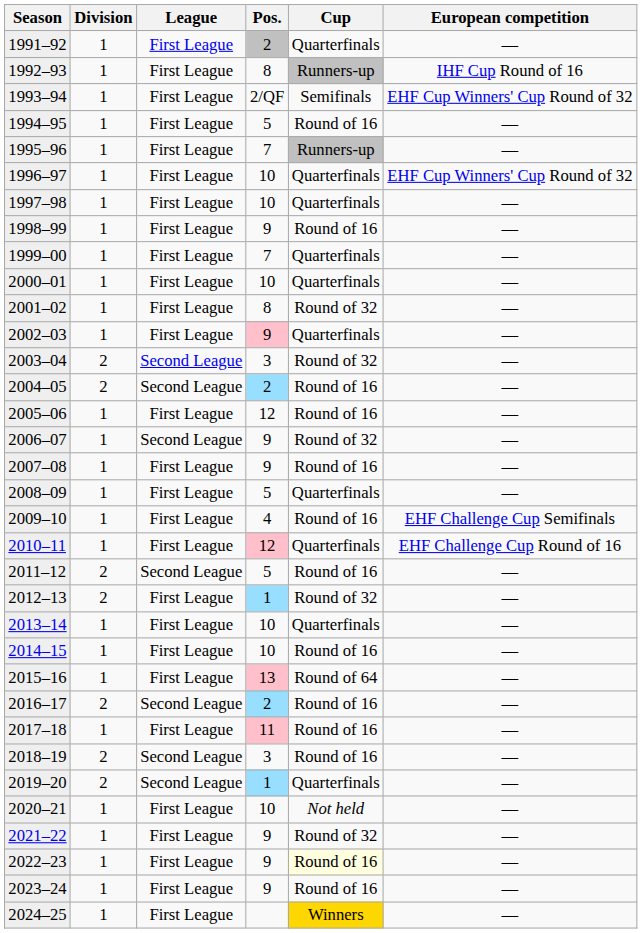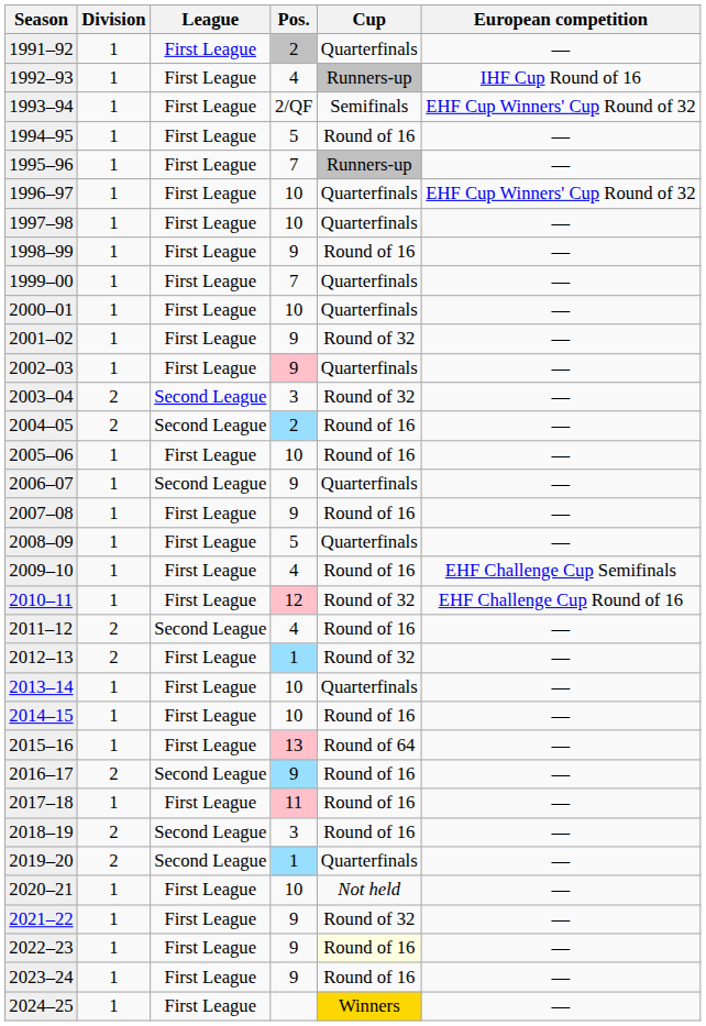1992–93 | Pos.: 8 -> 4
2001–02 | Pos.: 8 -> 9
2005–06 | Pos.: 12 -> 10
2006–07 | Cup: Round of 32 -> Quarterfinals
2010–11 | Cup: Quarterfinals -> Round of 32
2011–12 | Pos.: 5 -> 4
2016–17 | Pos.: 2 -> 9
